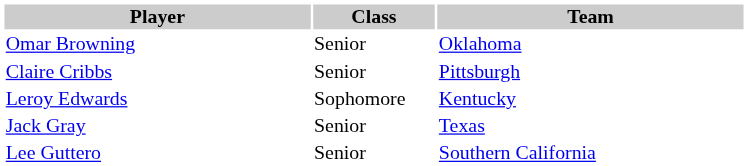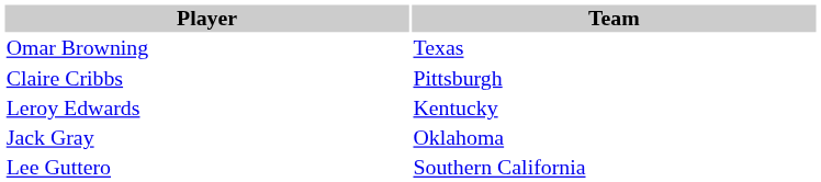- column: Class | Senior | Senior | Sophomore | Senior | Senior
Omar Browning | Team: Oklahoma -> Texas
Jack Gray | Team: Texas -> Oklahoma
